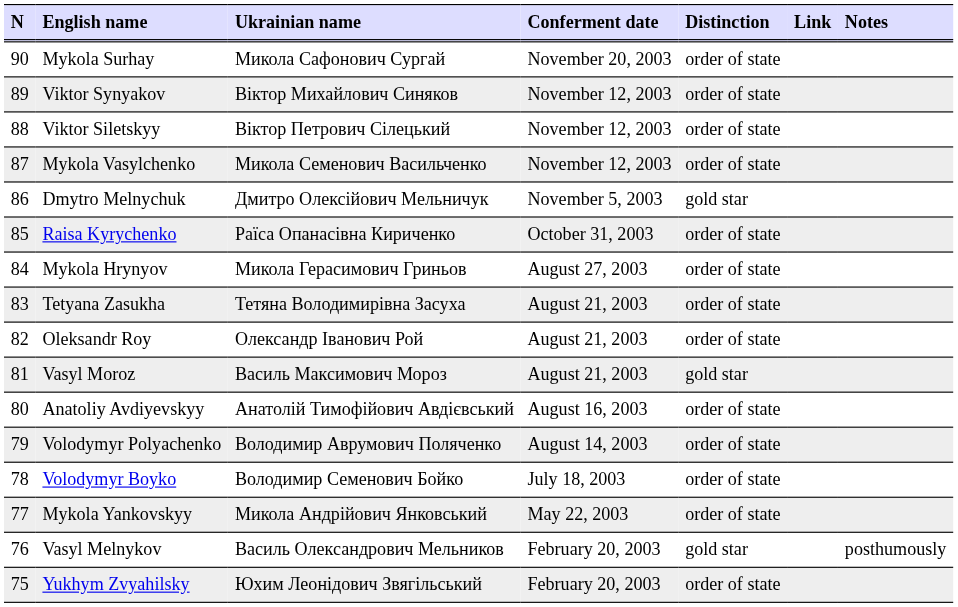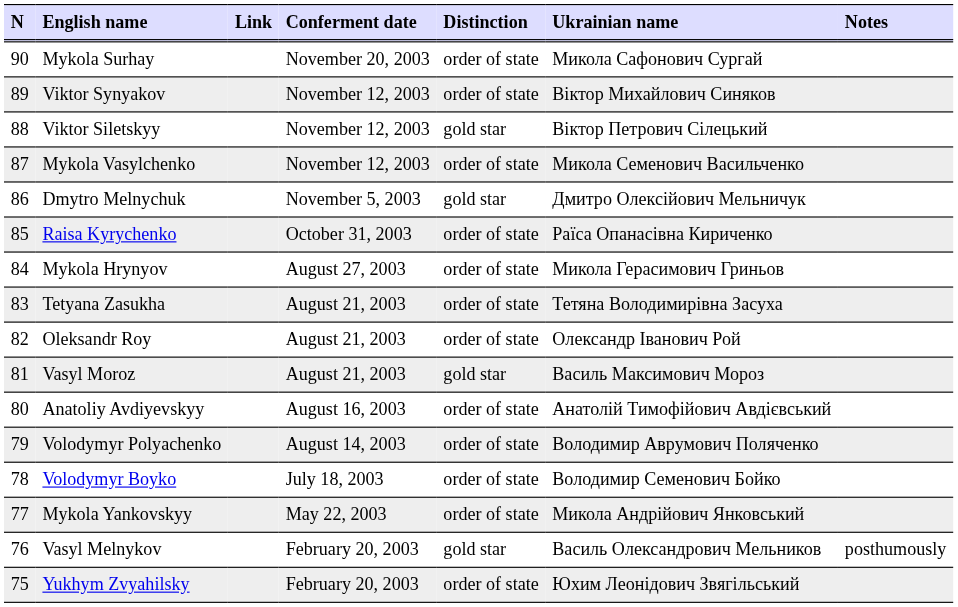columns swapped: Ukrainian name <-> Link
Viktor Siletskyy | Distinction: order of state -> gold star
